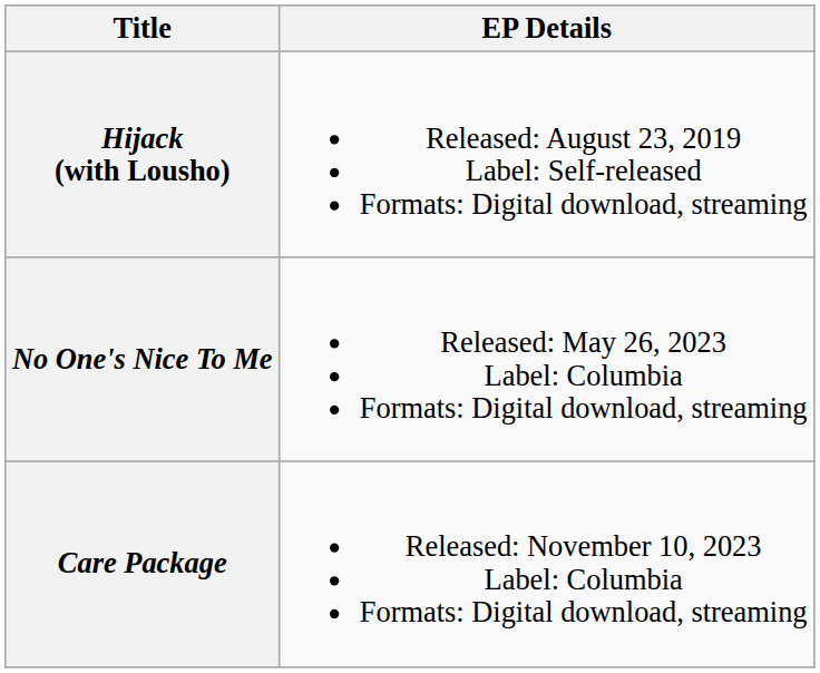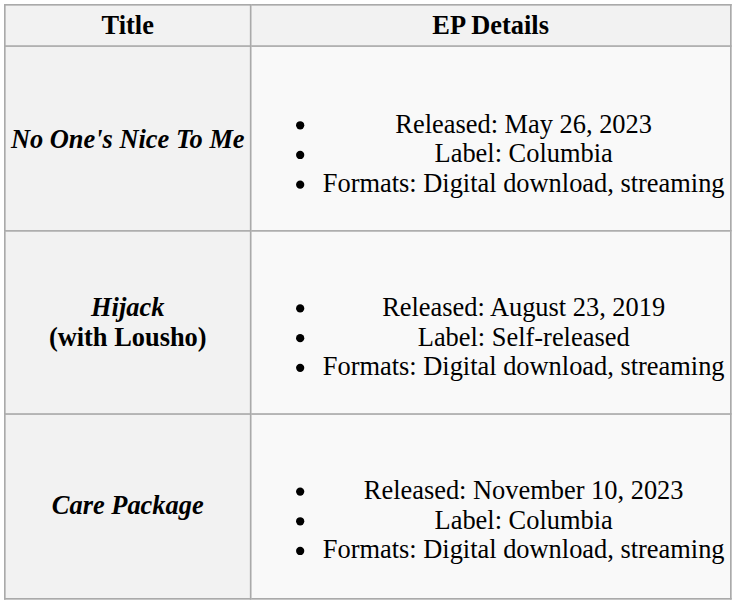rows swapped: Hijack (with Lousho) <-> No One's Nice To Me
